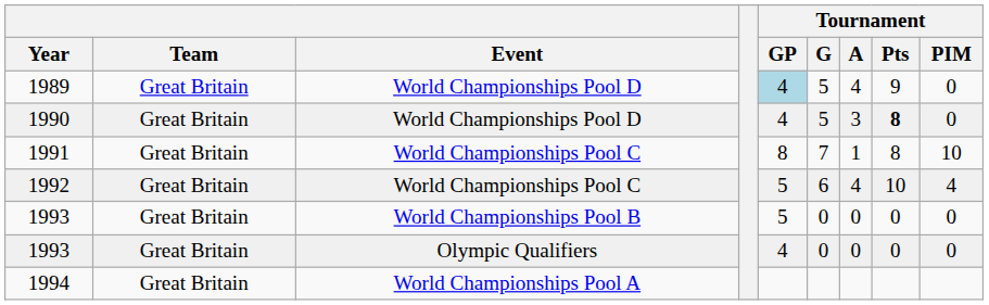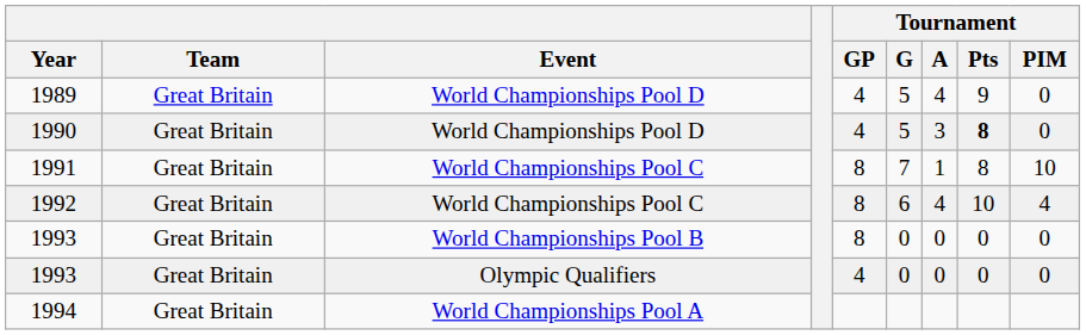1989 | Tournament / GP: lightblue background -> no background
1992 | Tournament / GP: 5 -> 8
1993 / World Championships Pool B | Tournament / GP: 5 -> 8
